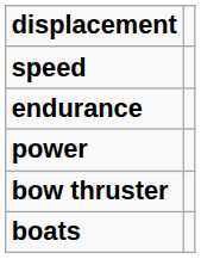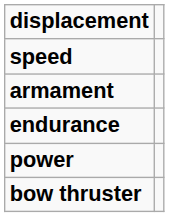+ row: armament
- row: boats
